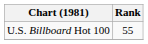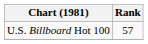U.S. Billboard Hot 100 | Rank: 55 -> 57
